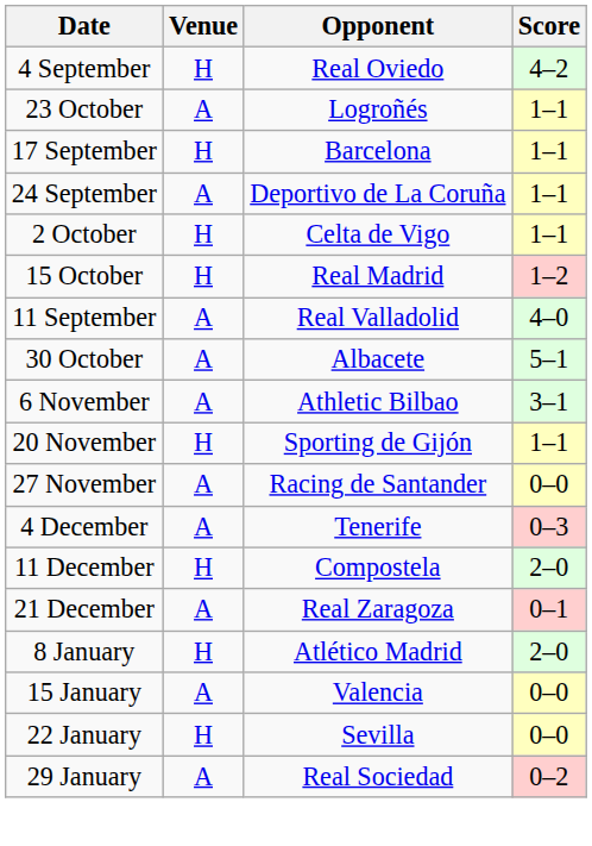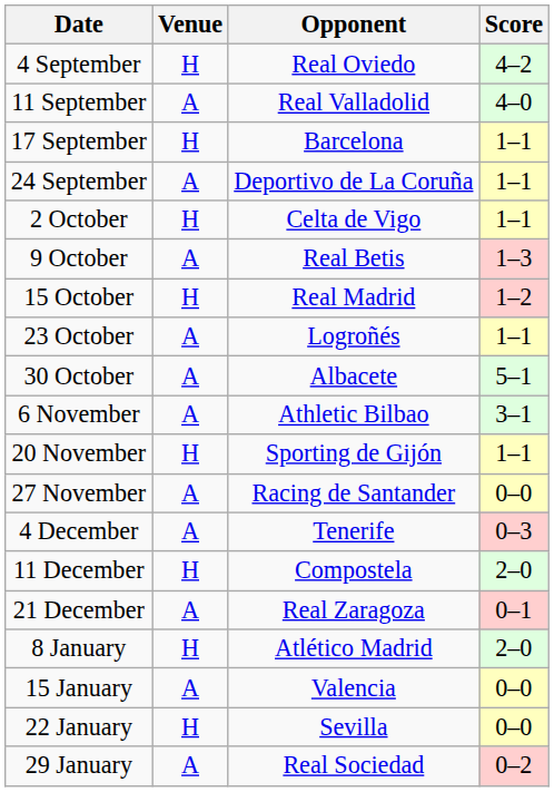rows swapped: 11 September <-> 23 October
+ row: 9 October | A | Real Betis | 1–3
